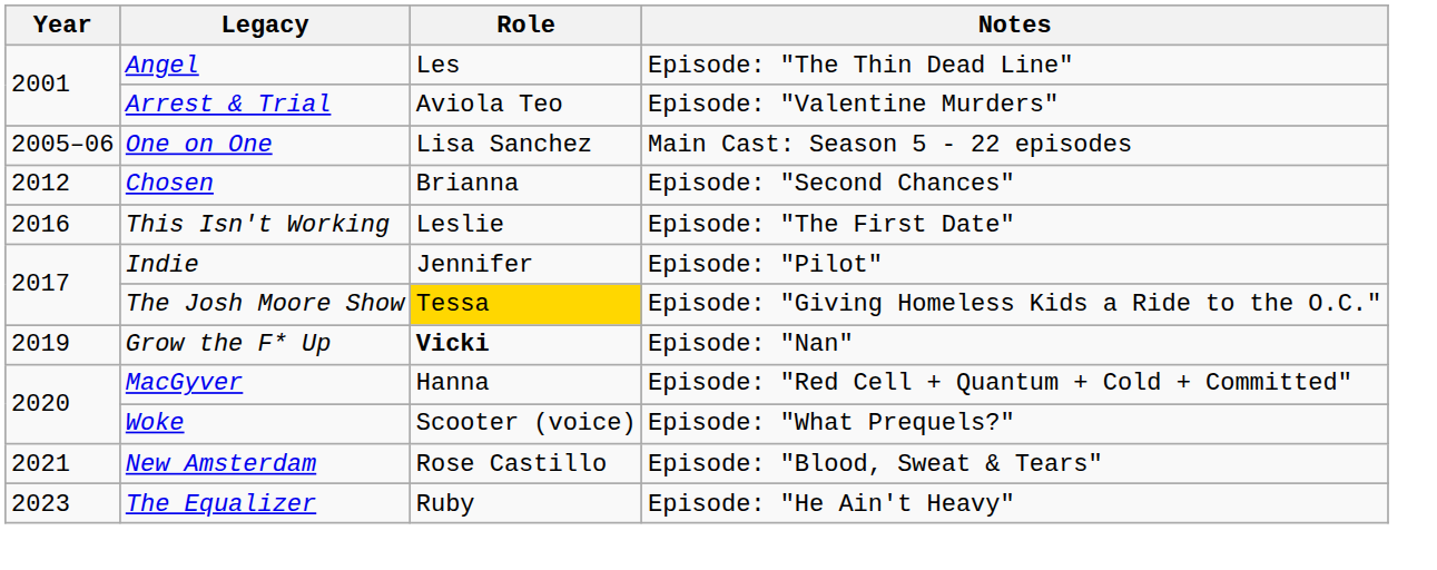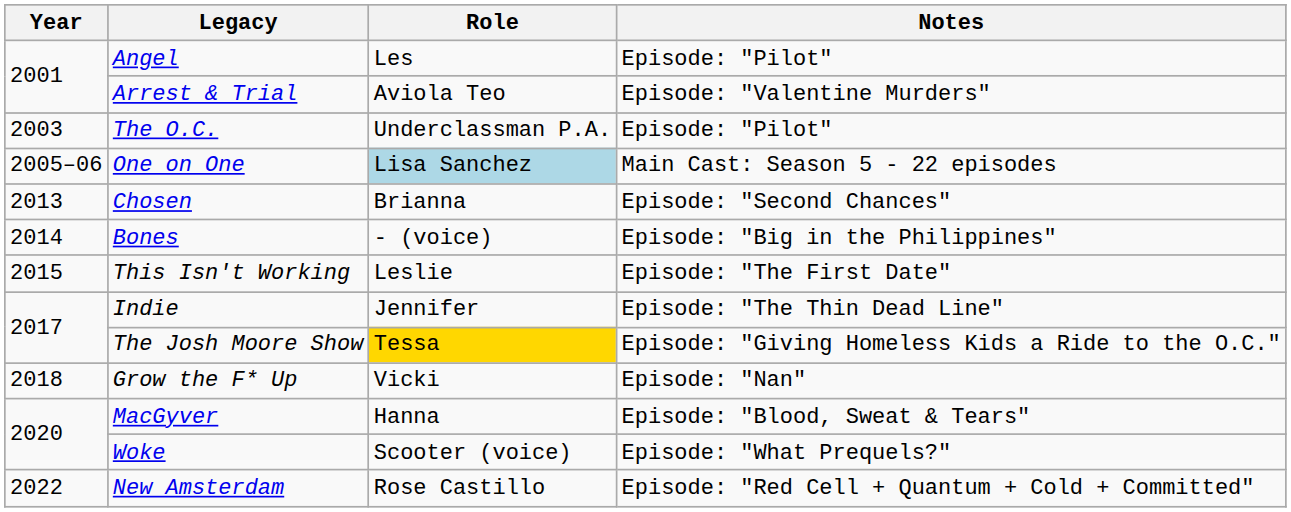Angel | Notes: Episode: "The Thin Dead Line" -> Episode: "Pilot"
+ row: 2003 | The O.C. | Underclassman P.A. | Episode: "Pilot"
One on One | Role: no background -> lightblue background
Chosen | Year: 2012 -> 2013
+ row: 2014 | Bones | - (voice) | Episode: "Big in the Philippines"
This Isn't Working | Year: 2016 -> 2015
Indie | Notes: Episode: "Pilot" -> Episode: "The Thin Dead Line"
Grow the F* Up | Year: 2019 -> 2018
Grow the F* Up | Role: bold -> normal
MacGyver | Notes: Episode: "Red Cell + Quantum + Cold + Committed" -> Episode: "Blood, Sweat & Tears"
New Amsterdam | Year: 2021 -> 2022
New Amsterdam | Notes: Episode: "Blood, Sweat & Tears" -> Episode: "Red Cell + Quantum + Cold + Committed"
- row: 2023 | The Equalizer | Ruby | Episode: "He Ain't Heavy"
